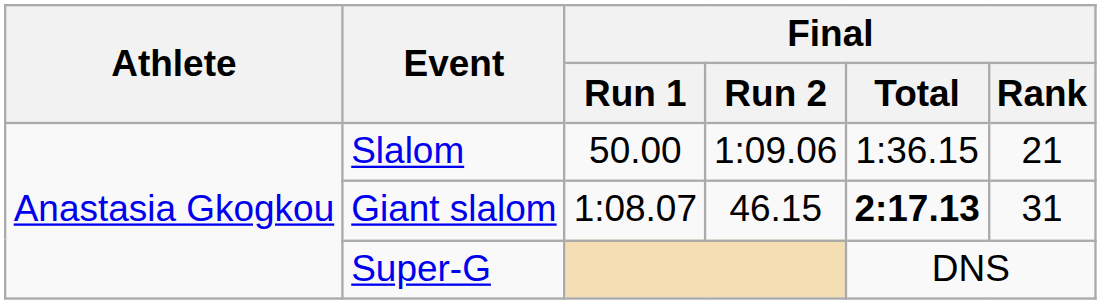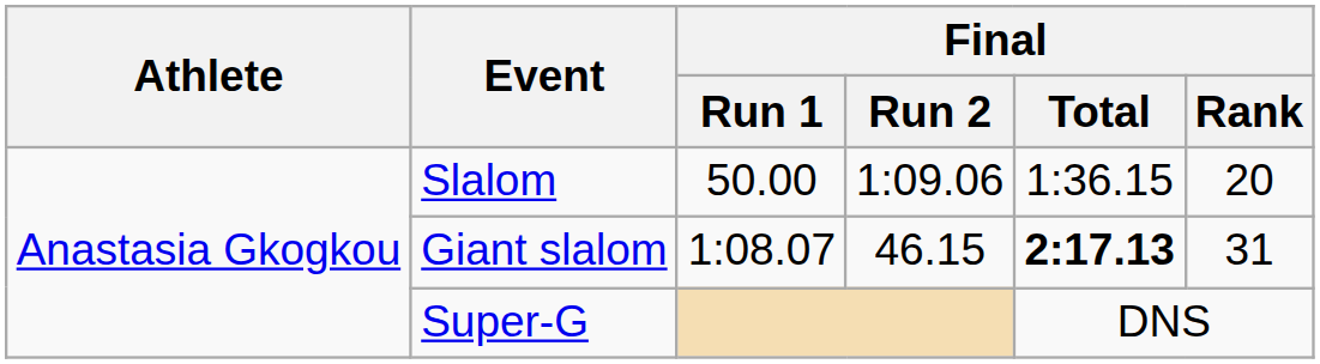Slalom | Final / Rank: 21 -> 20
